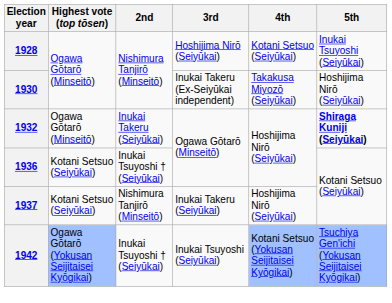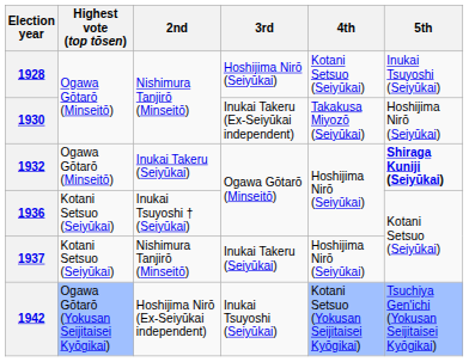1942 | 2nd: Inukai Tsuyoshi † (Seiyūkai) -> Hoshijima Nirō (Ex-Seiyūkai independent)
